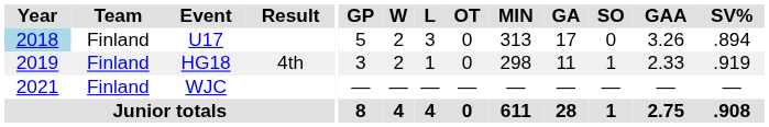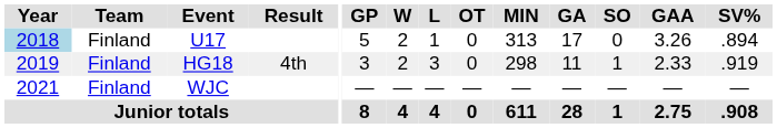U17 | L: 3 -> 1
HG18 | L: 1 -> 3
